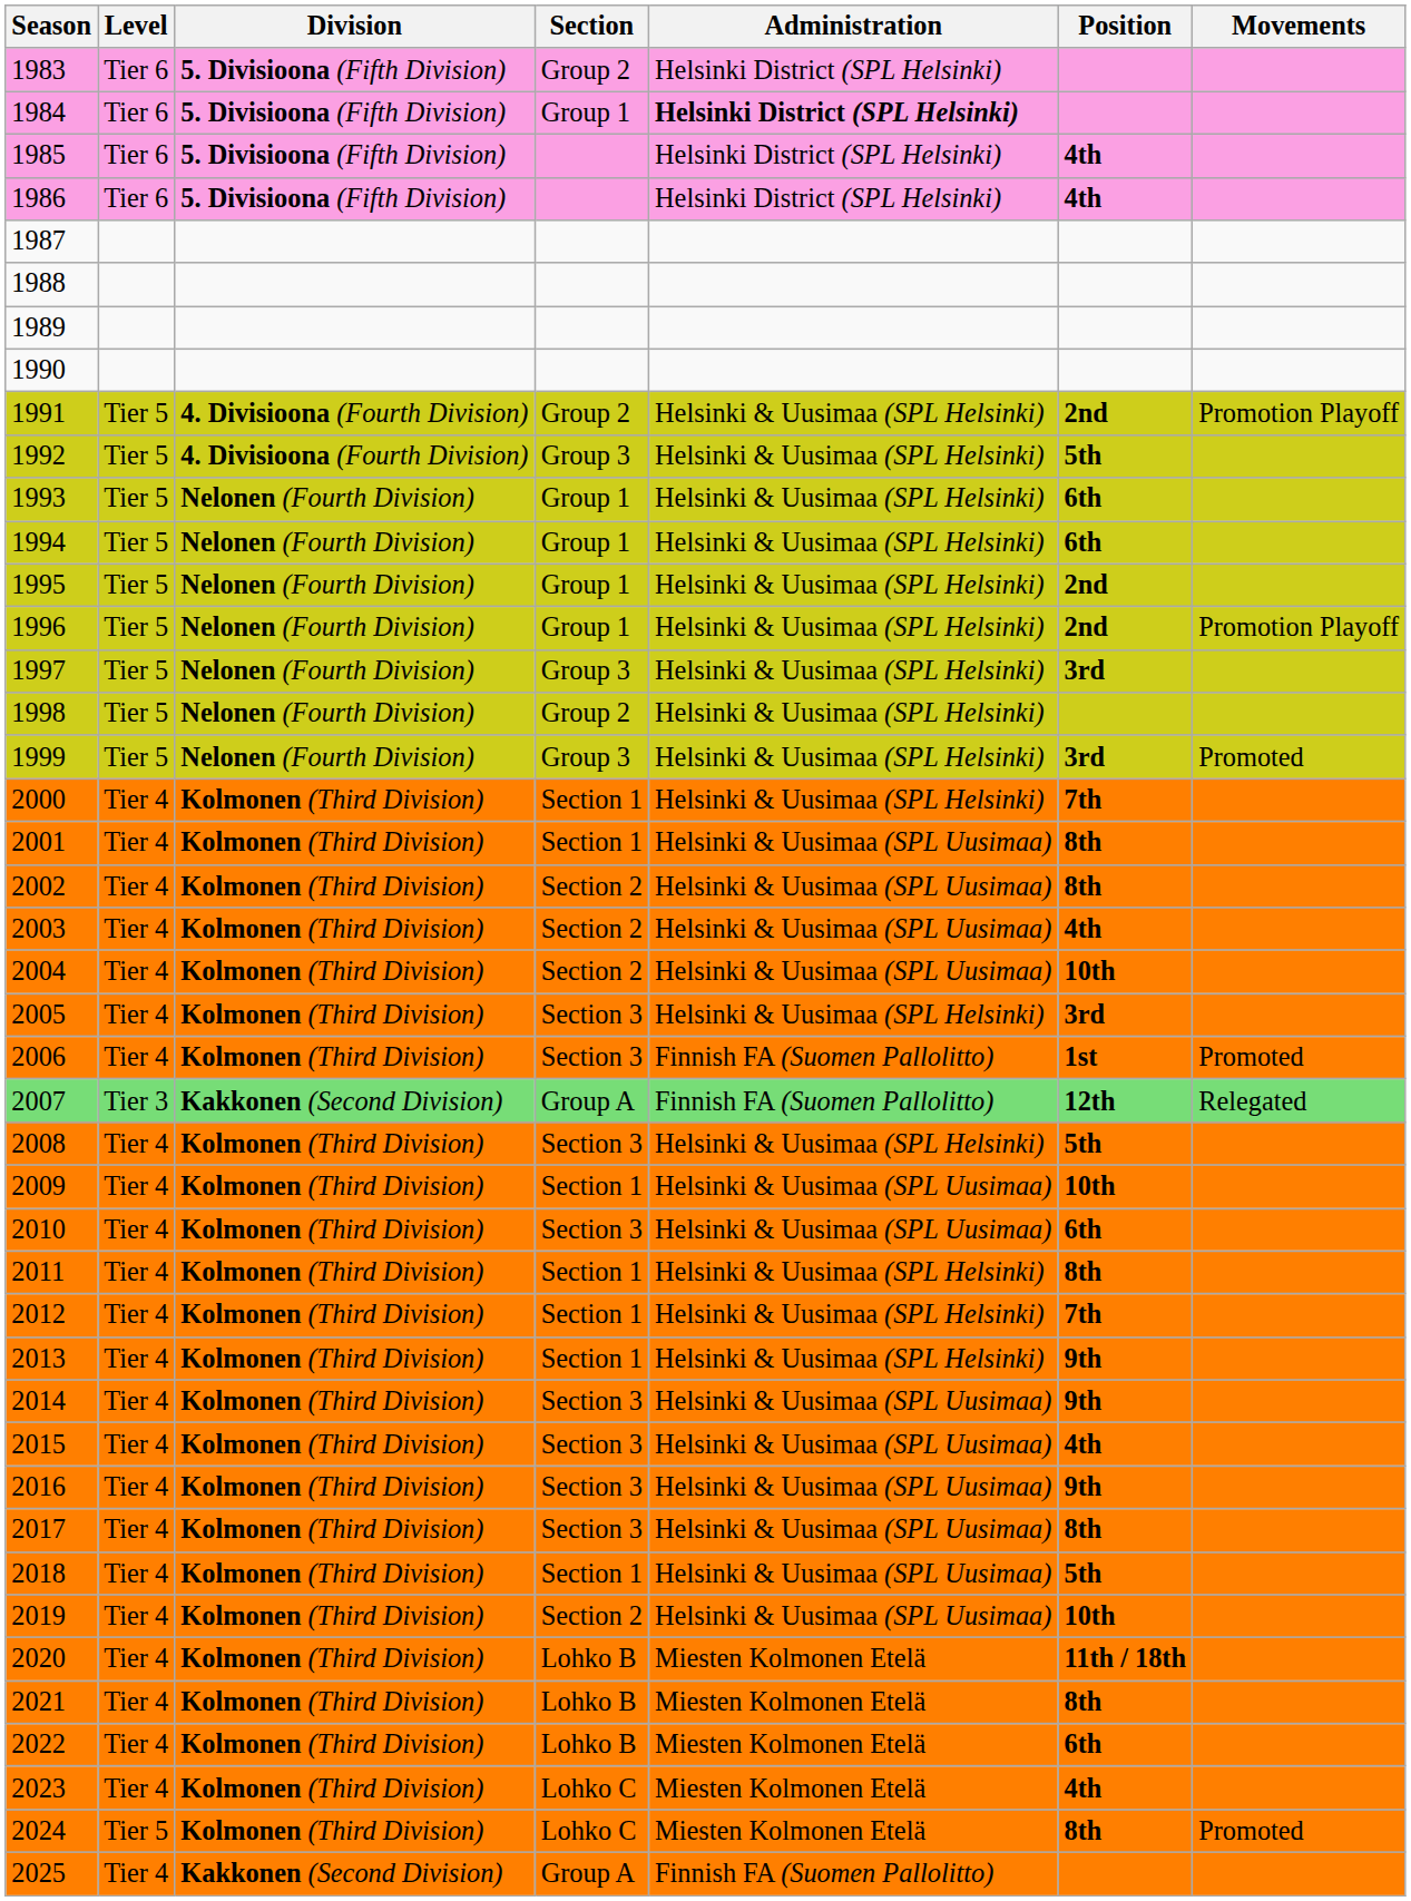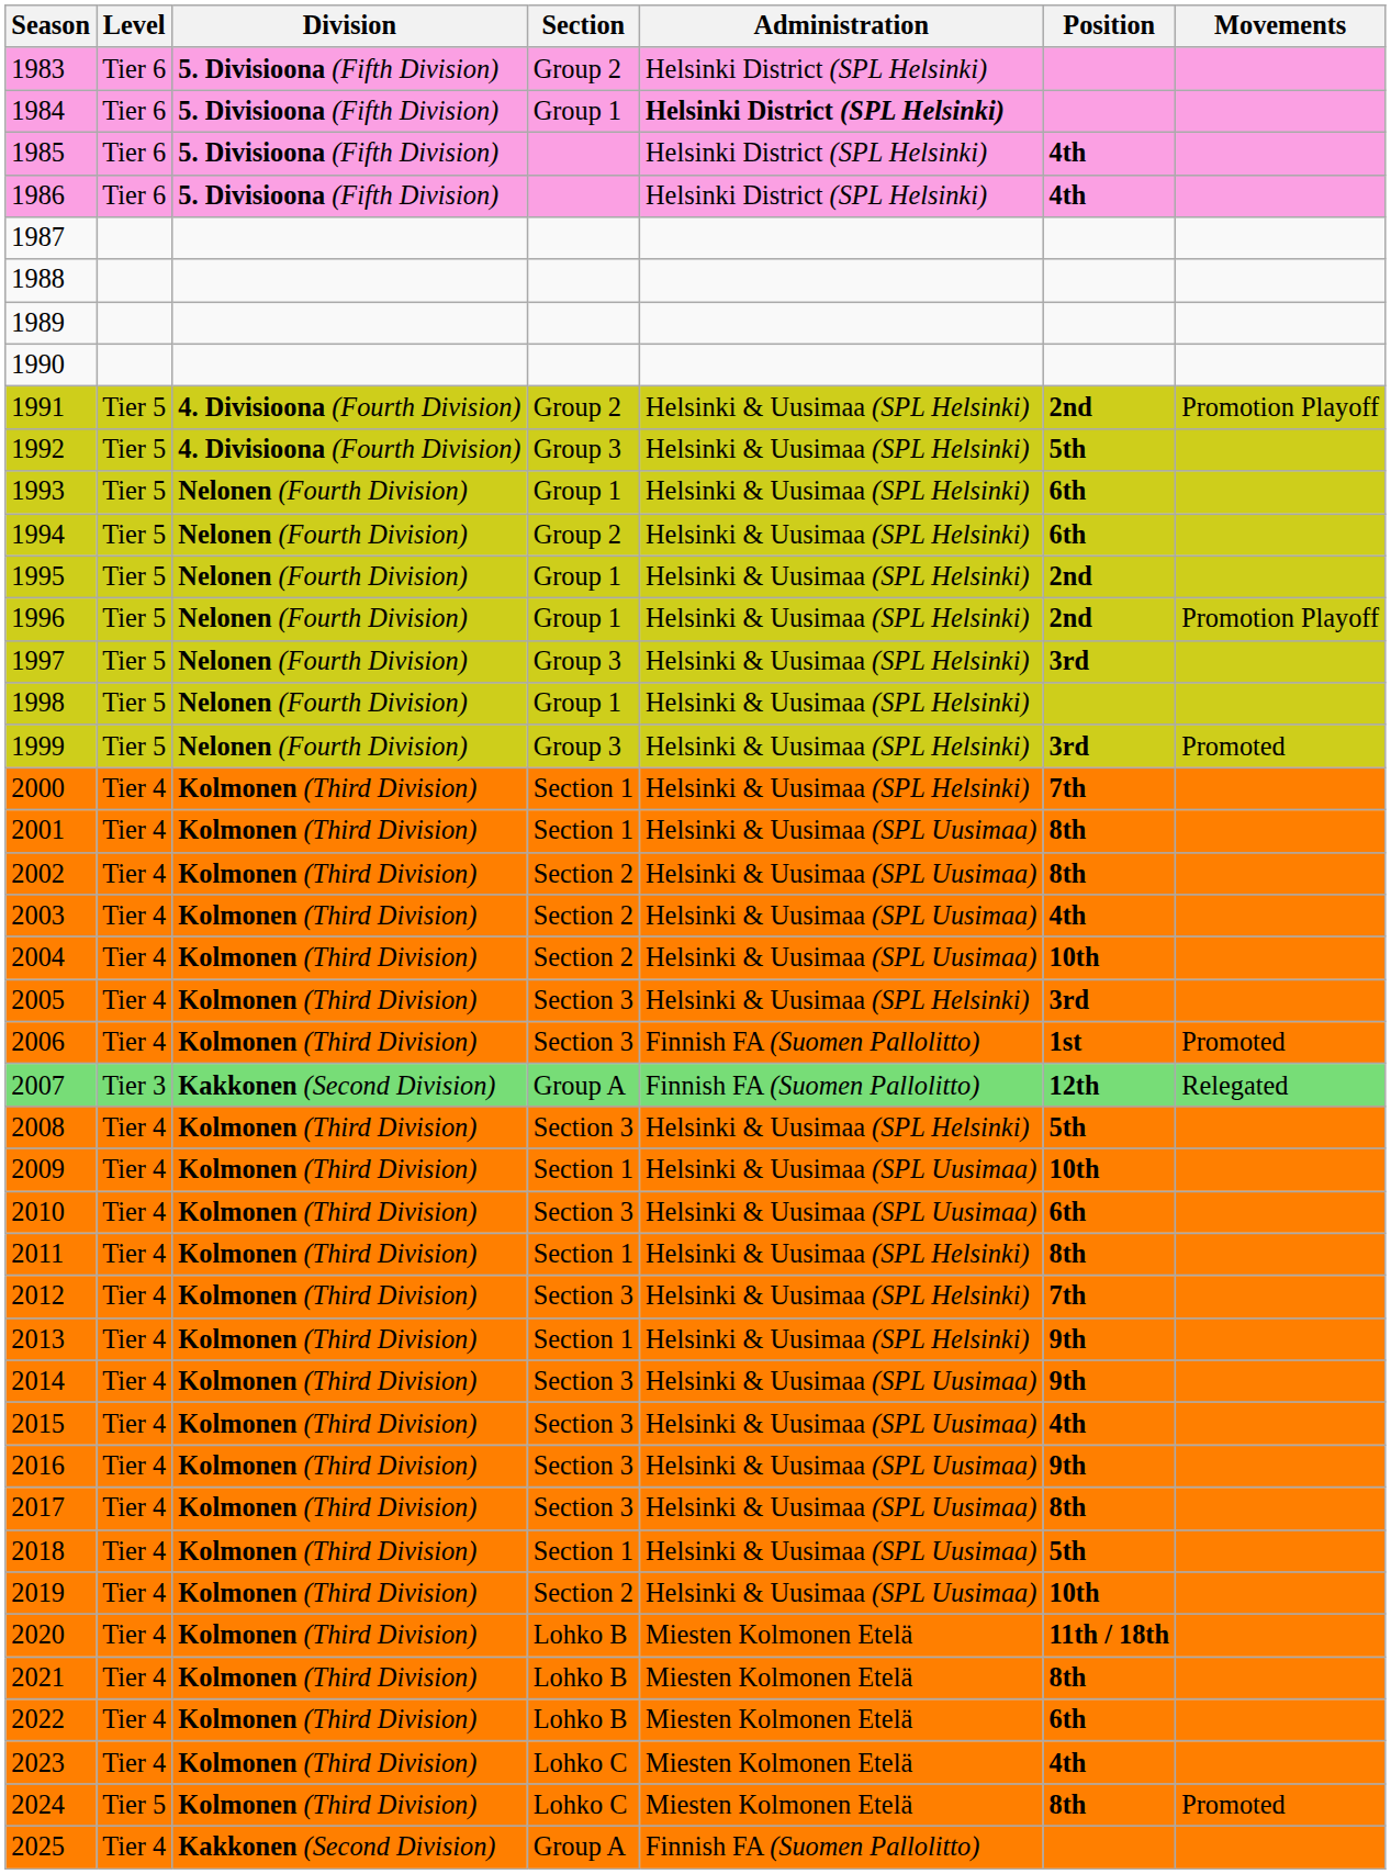1994 | Section: Group 1 -> Group 2
1998 | Section: Group 2 -> Group 1
2012 | Section: Section 1 -> Section 3
